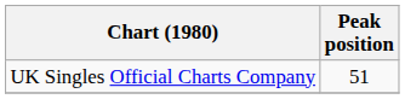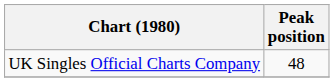UK Singles Official Charts Company | Peak position: 51 -> 48
